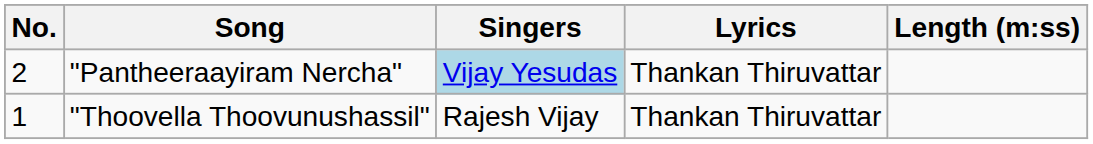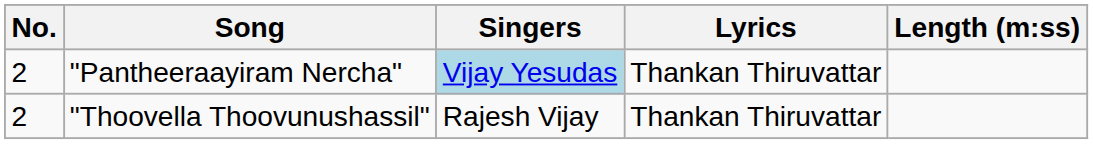"Thoovella Thoovunushassil" | No.: 1 -> 2
